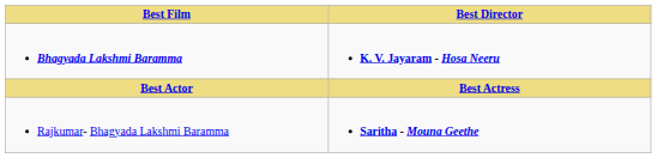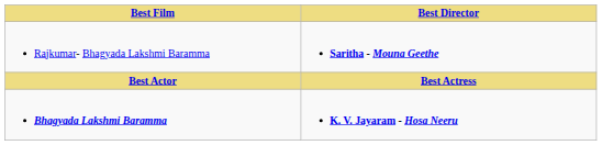rows swapped: Bhagyada Lakshmi Baramma <-> Rajkumar- Bhagyada Lakshmi Baramma
